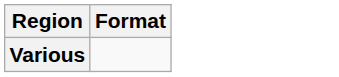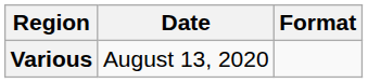+ column: Date | August 13, 2020
